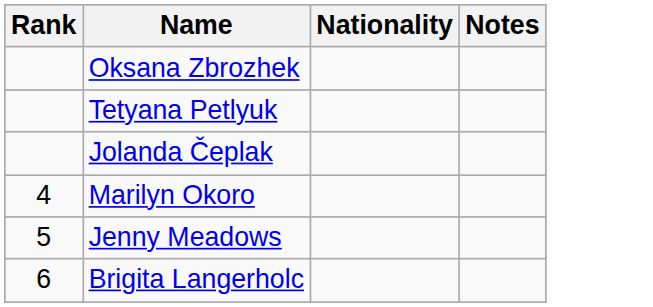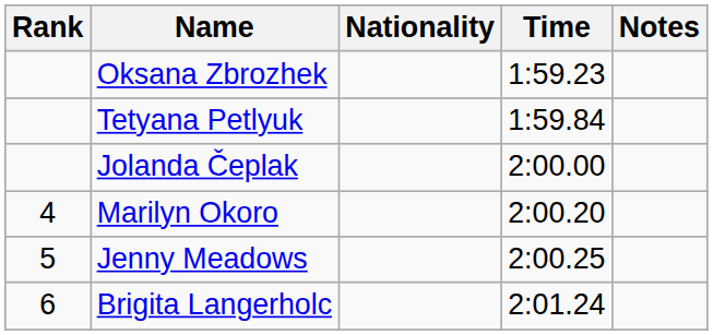+ column: Time | 1:59.23 | 1:59.84 | 2:00.00 | 2:00.20 | 2:00.25 | 2:01.24
